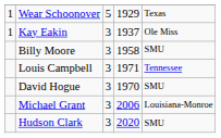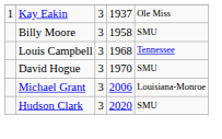- row: 1 | Wear Schoonover | 5 | 1929 | Texas
Louis Campbell | column 4: 1971 -> 1968
